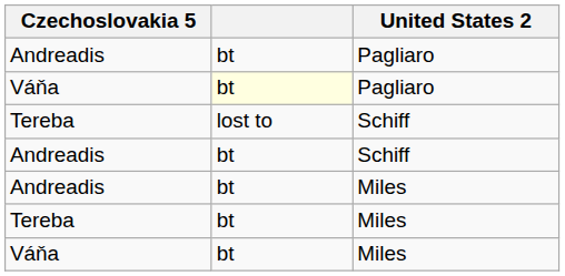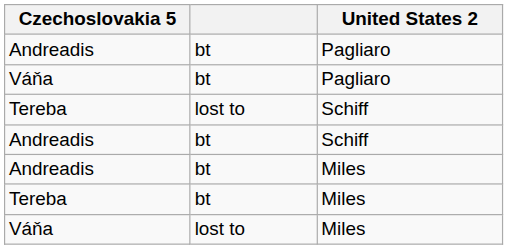Váňa / Pagliaro | column 2: lightyellow background -> no background
Váňa / Miles | column 2: bt -> lost to
